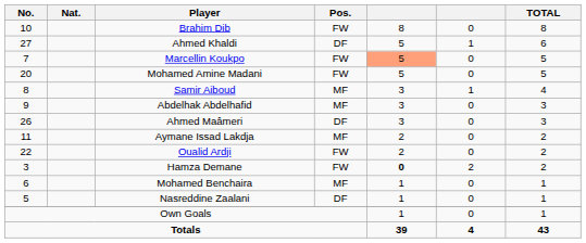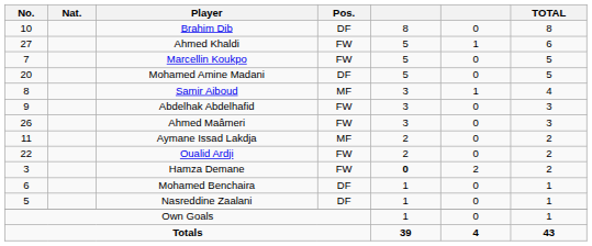Brahim Dib | Pos.: FW -> DF
Ahmed Khaldi | Pos.: DF -> FW
Marcellin Koukpo | column 5: lightsalmon background -> no background
Mohamed Amine Madani | Pos.: FW -> DF
Abdelhak Abdelhafid | Pos.: MF -> FW
Ahmed Maâmeri | Pos.: DF -> FW
Mohamed Benchaira | Pos.: MF -> DF
